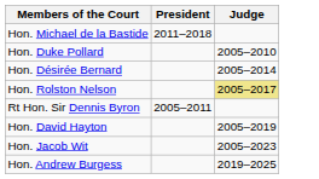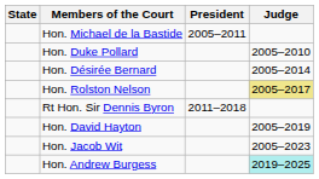+ column: State
Hon. Michael de la Bastide | President: 2011–2018 -> 2005–2011
Rt Hon. Sir Dennis Byron | President: 2005–2011 -> 2011–2018
Hon. Andrew Burgess | Judge: no background -> paleturquoise background
